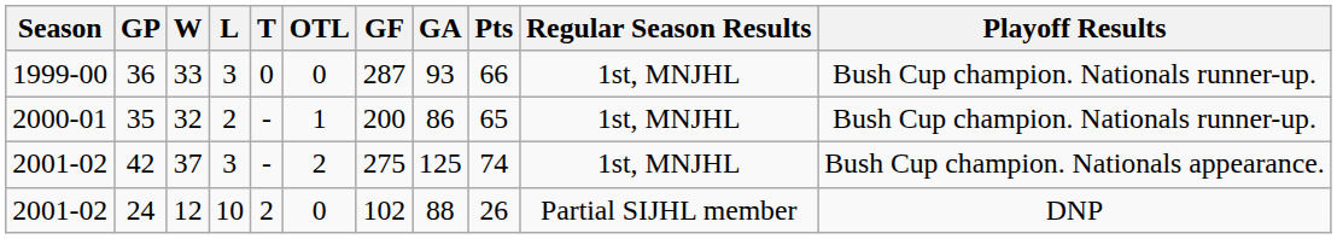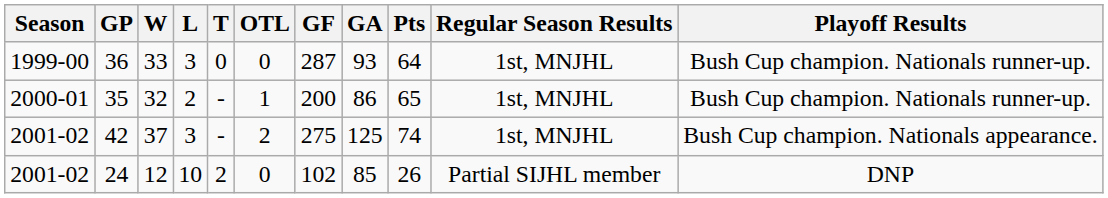36 | Pts: 66 -> 64
24 | GA: 88 -> 85
